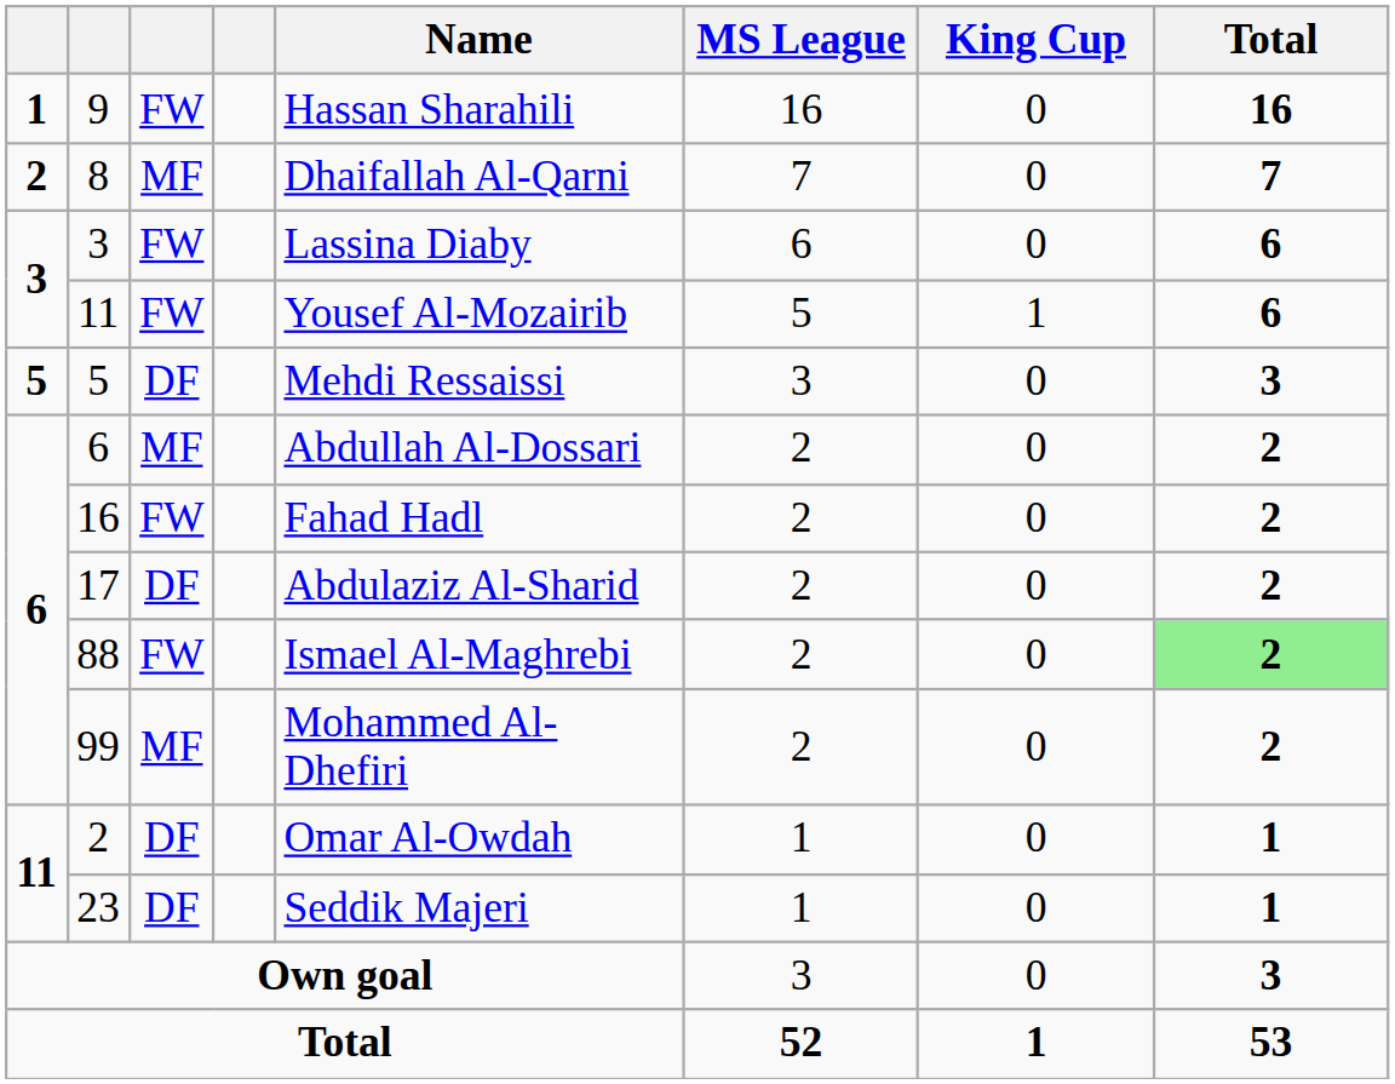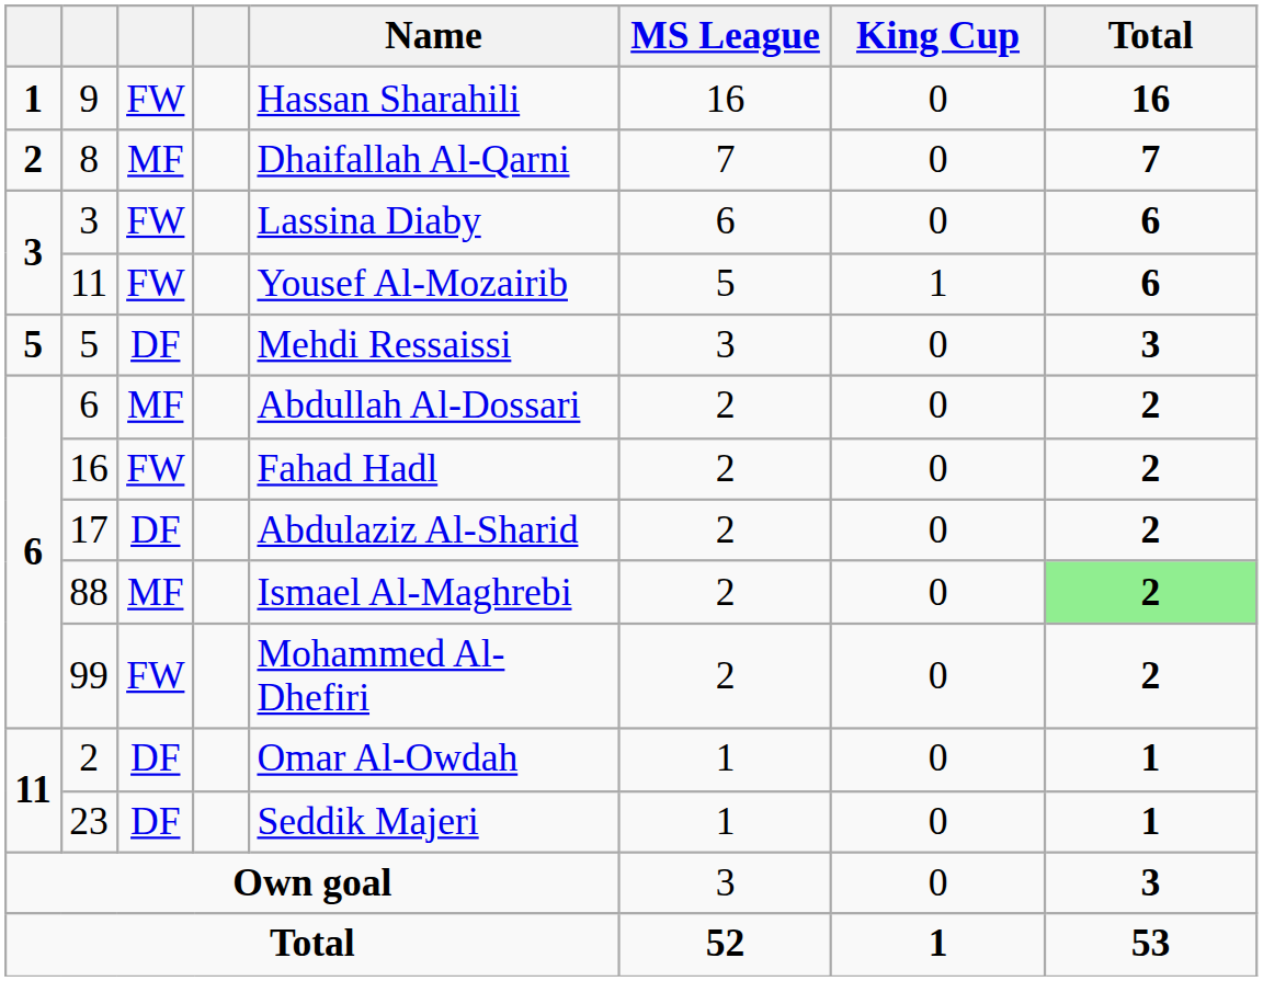88 | column 3: FW -> MF
99 | column 3: MF -> FW
